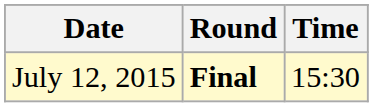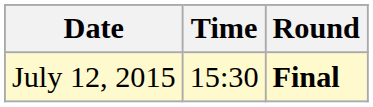columns swapped: Time <-> Round
